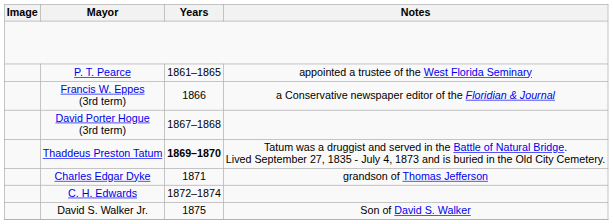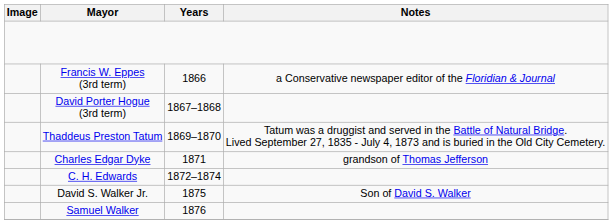- row: P. T. Pearce | 1861–1865 | appointed a trustee of the West Florida Seminary
Thaddeus Preston Tatum | Years: bold -> normal
+ row: Samuel Walker | 1876
